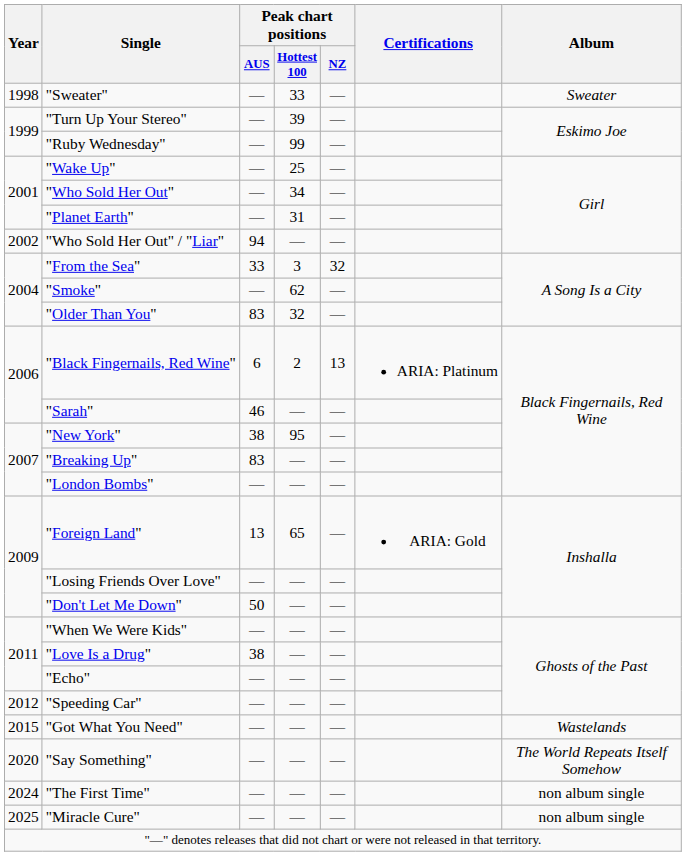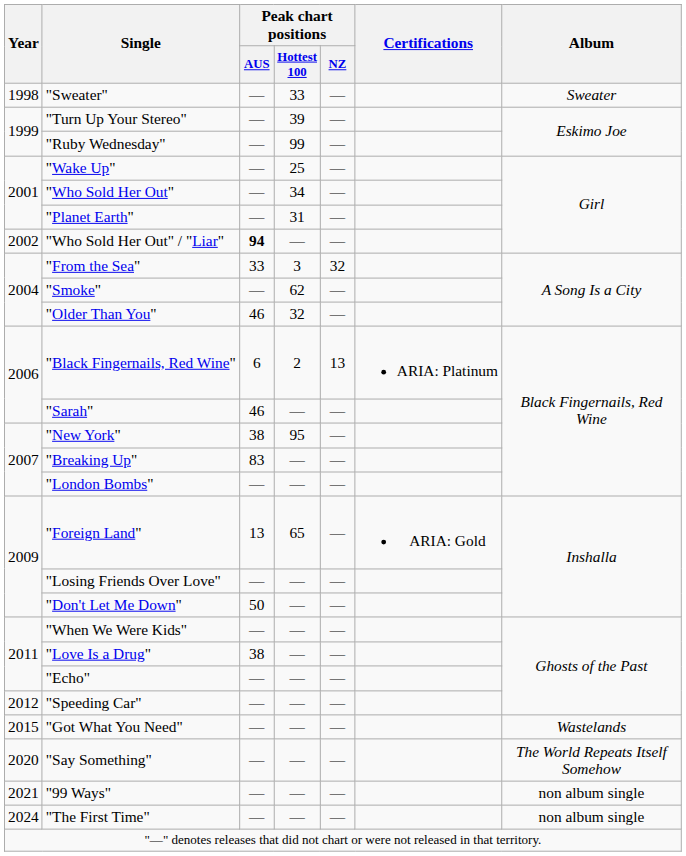"Who Sold Her Out" / "Liar" | Peak chart positions / AUS: normal -> bold
"Older Than You" | Peak chart positions / AUS: 83 -> 46
+ row: 2021 | "99 Ways" | — | — | — | non album single
- row: 2025 | "Miracle Cure" | — | — | — | non album single
